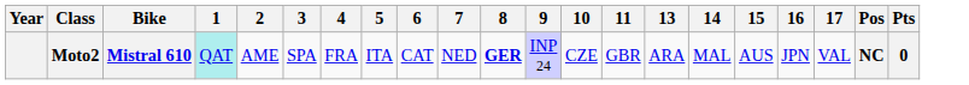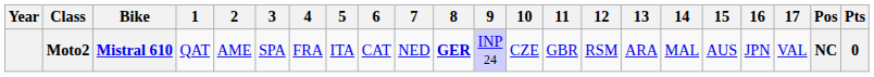+ column: 12 | RSM
Moto2 | 1: paleturquoise background -> no background
